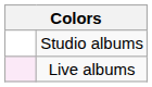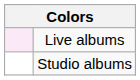rows swapped: Studio albums <-> Live albums
